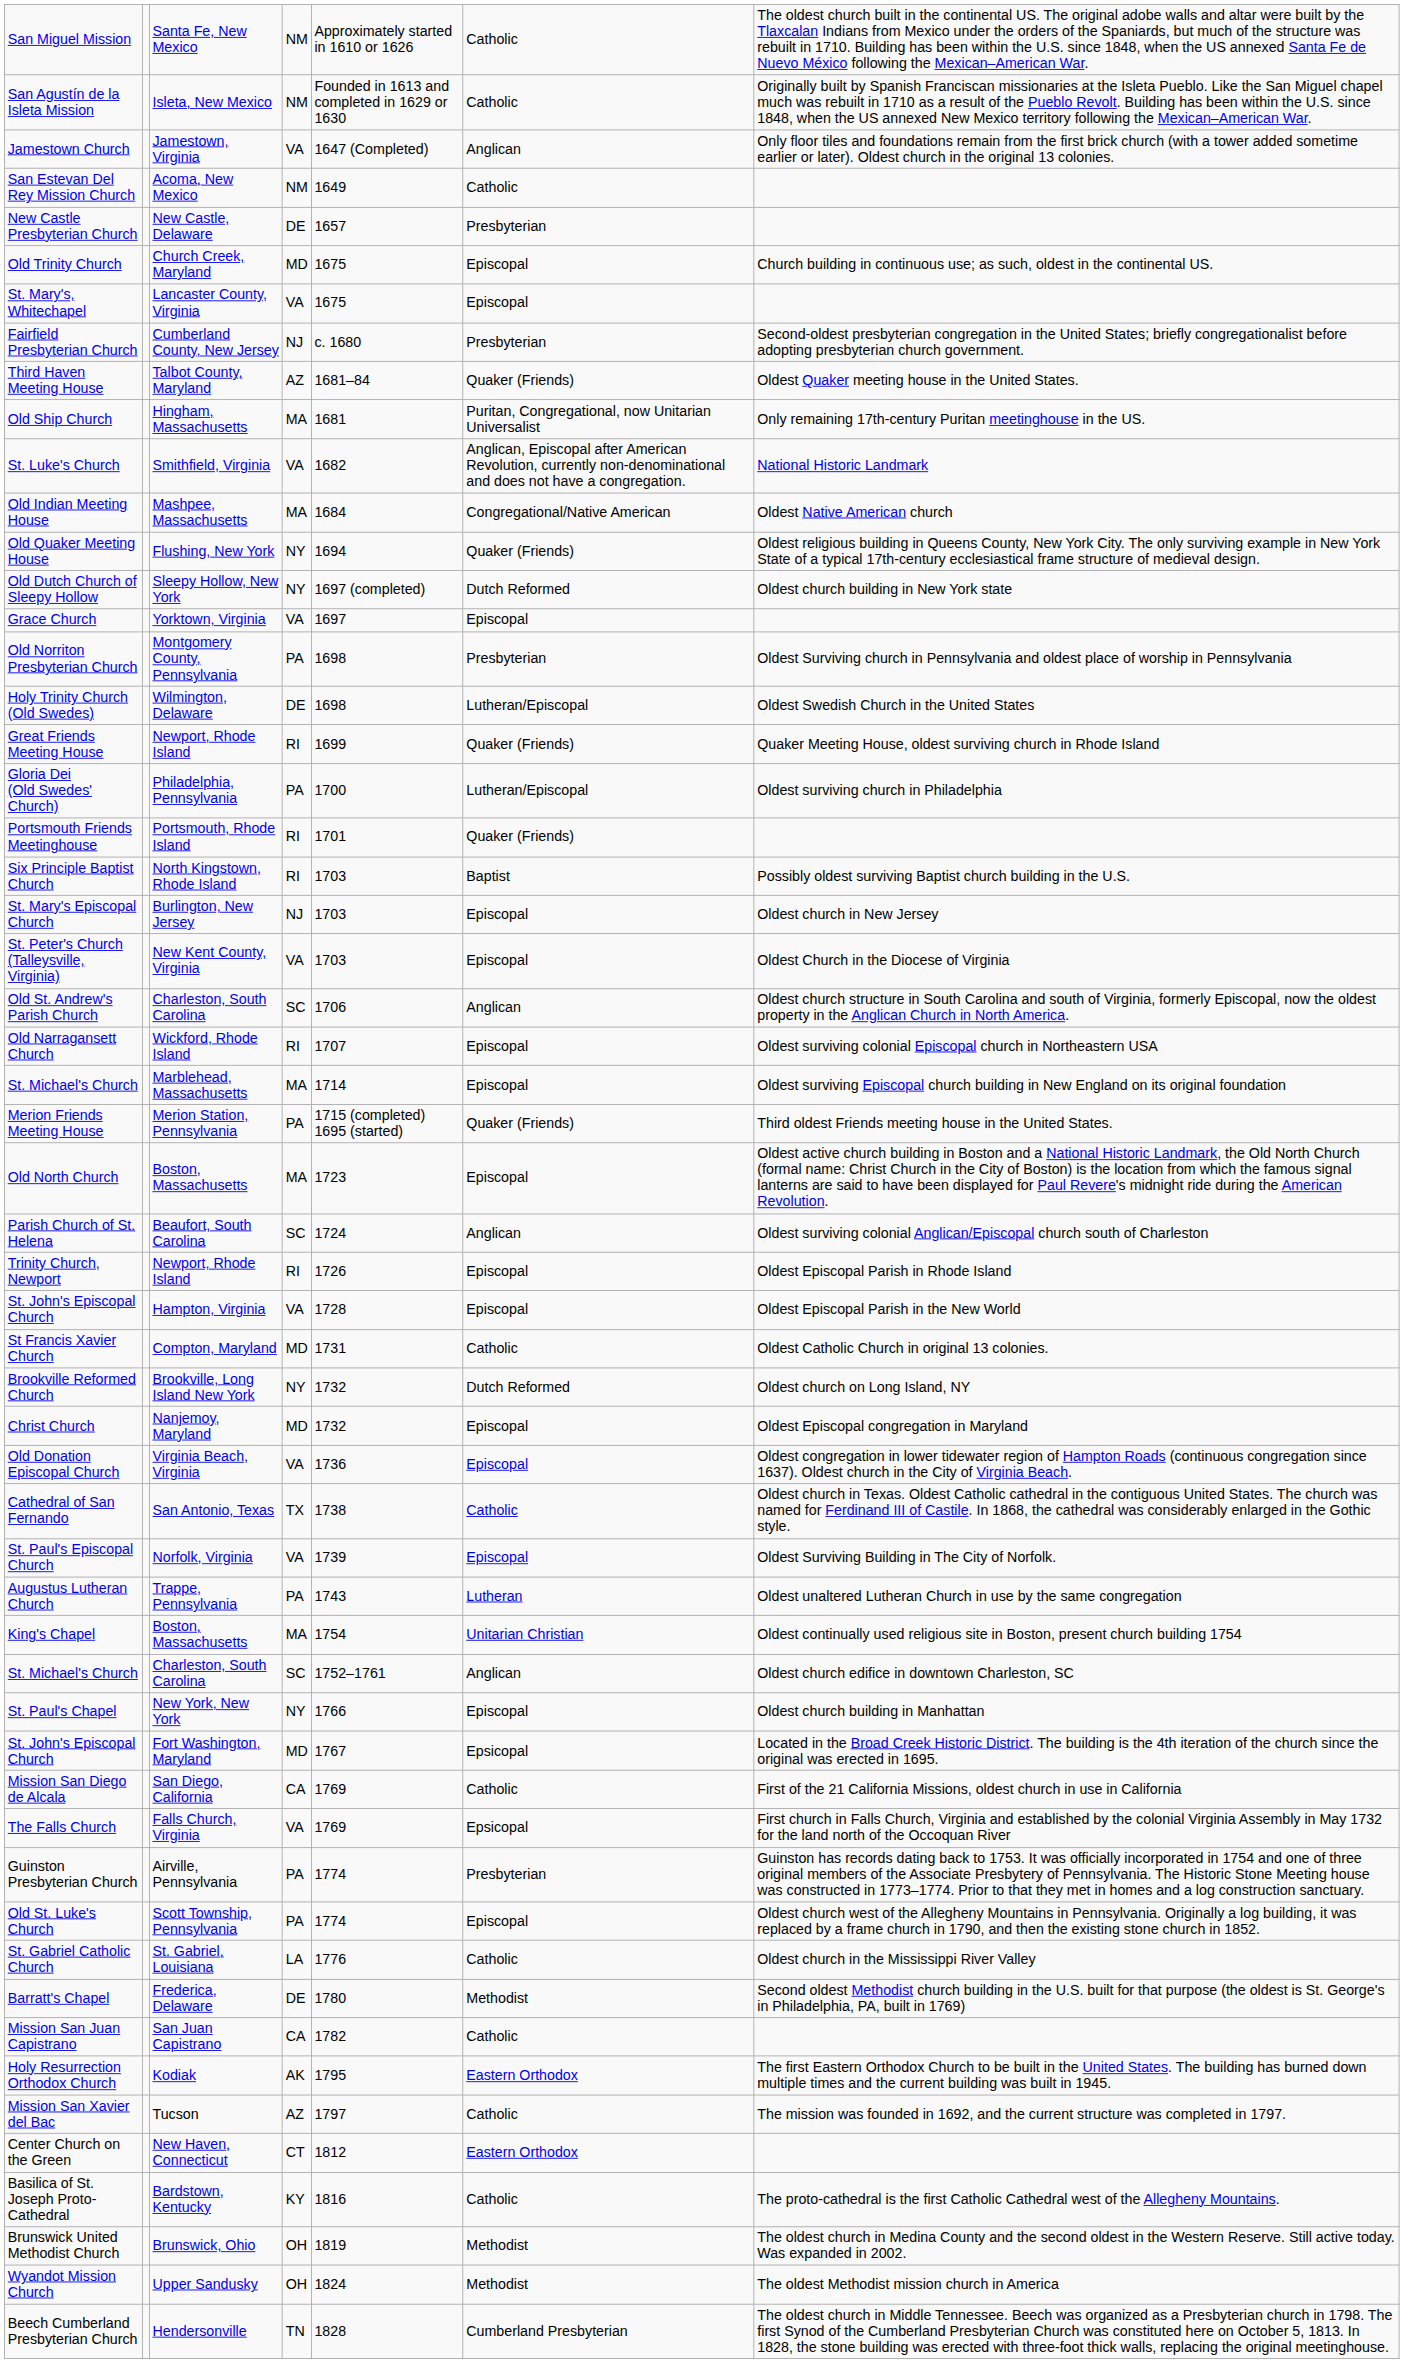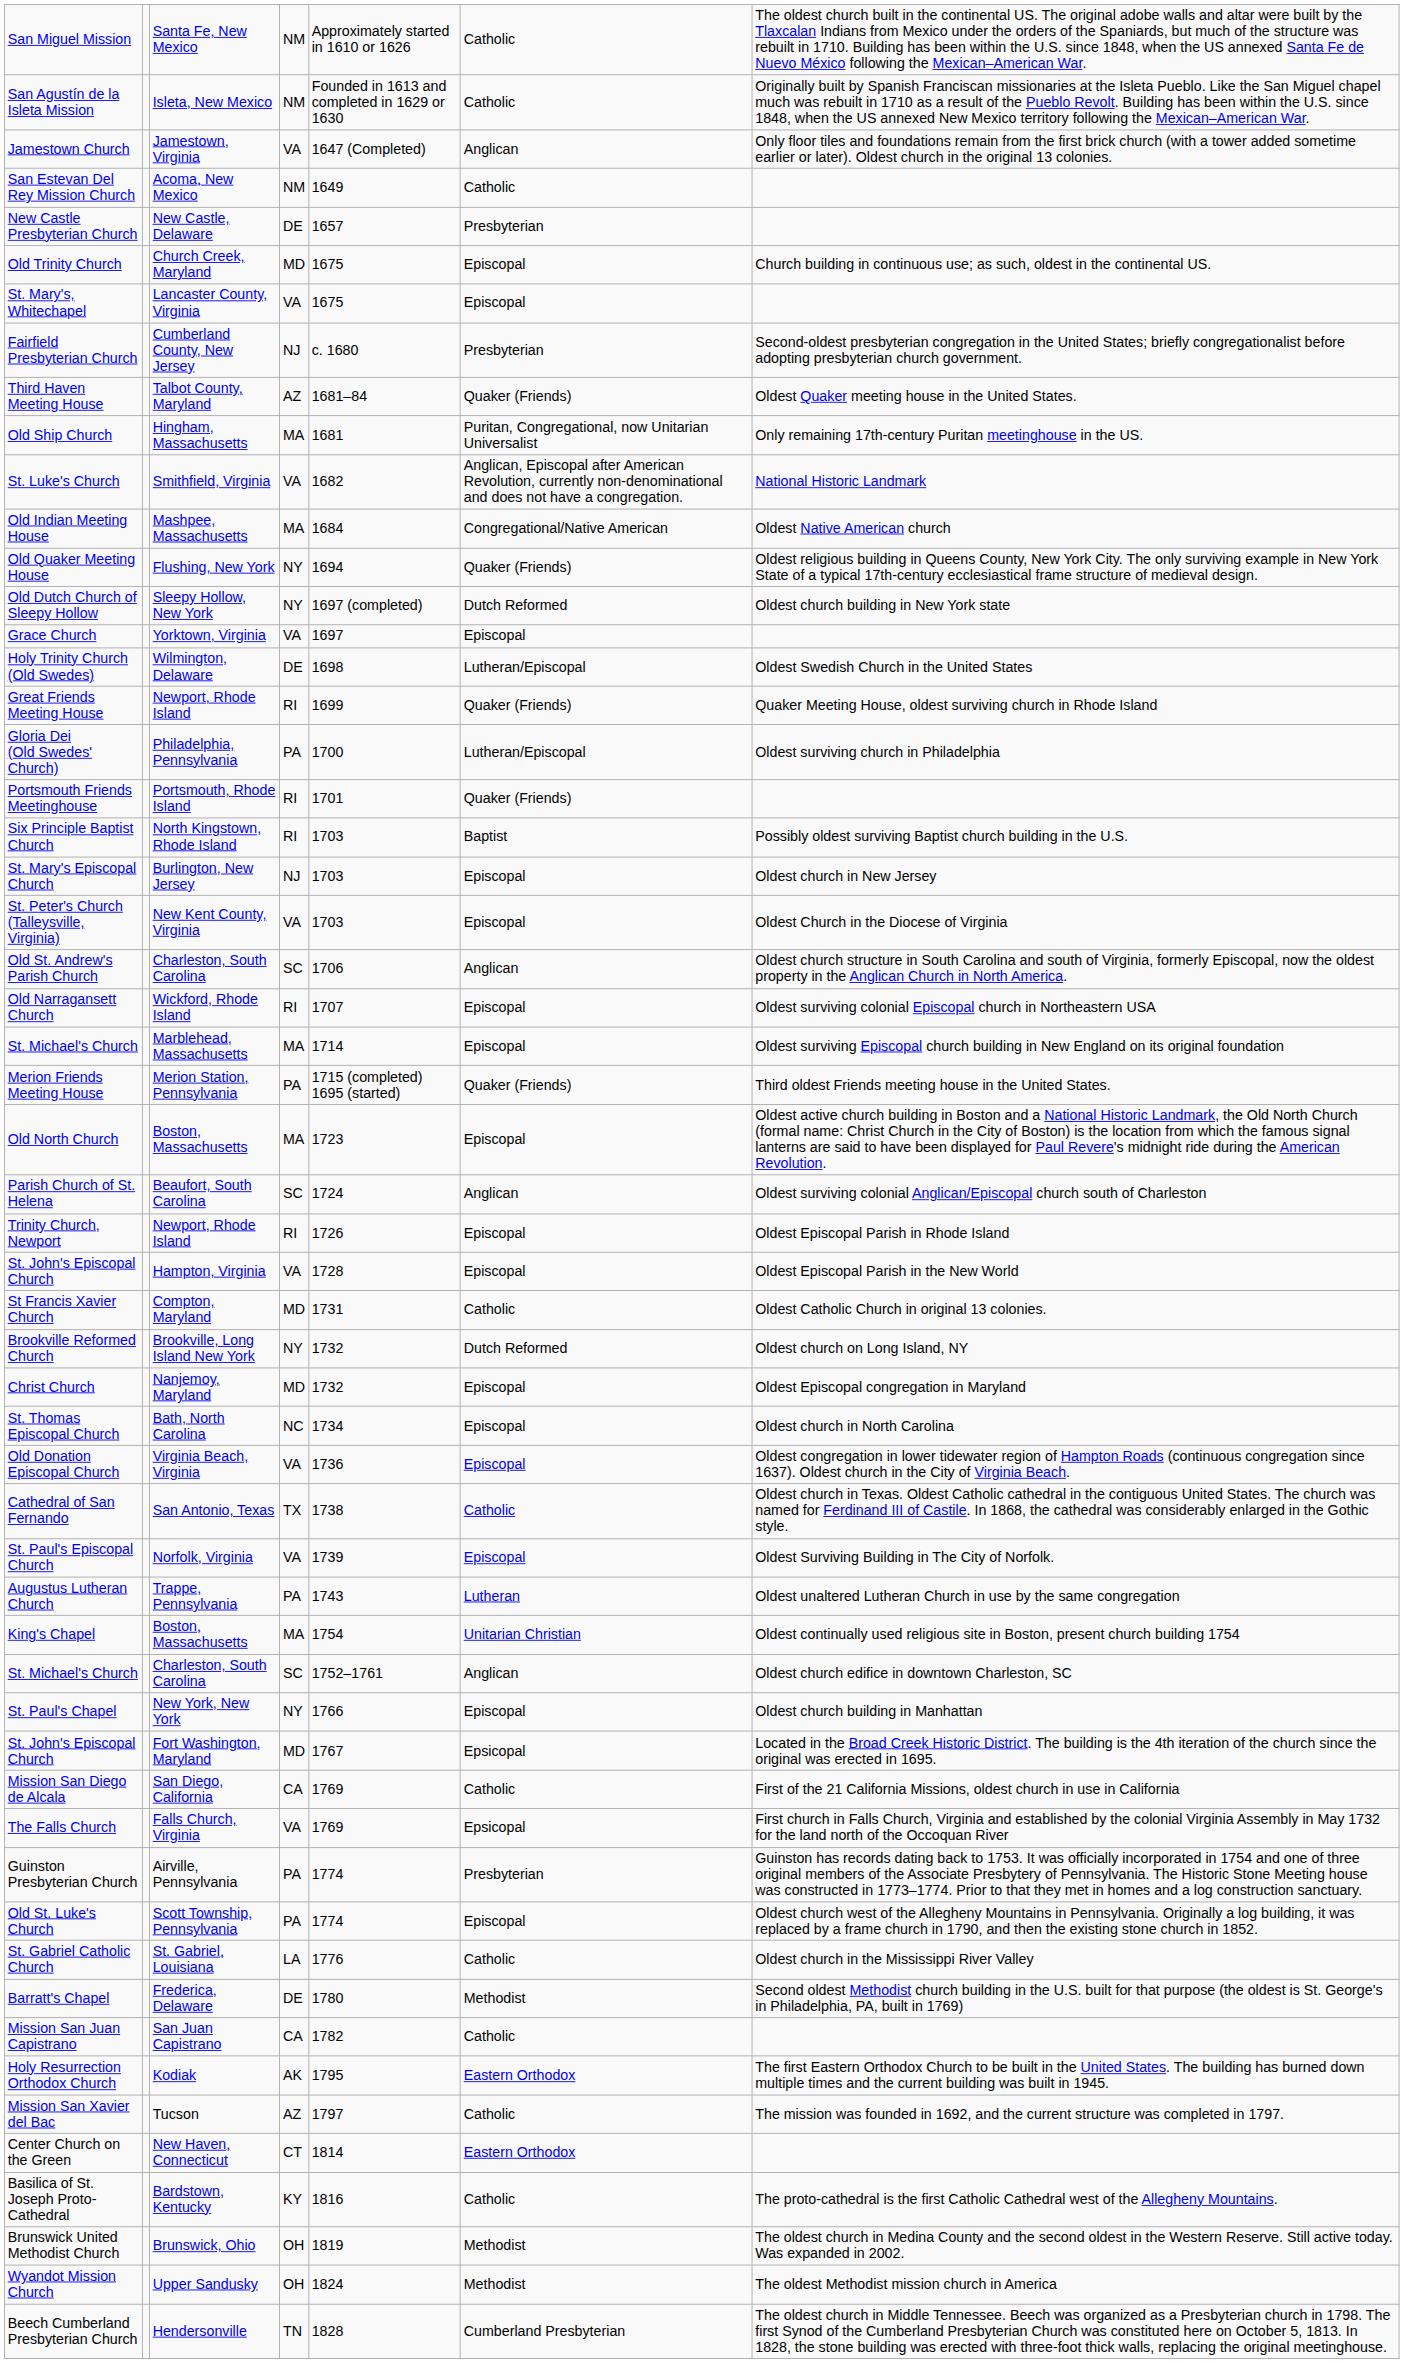- row: Old Norriton Presbyterian Church | Montgomery County, Pennsylvania | PA | 1698 | Presbyterian | Oldest Surviving church in Pennsylvania and oldest place of worship in Pennsylvania
+ row: St. Thomas Episcopal Church | Bath, North Carolina | NC | 1734 | Episcopal | Oldest church in North Carolina
Center Church on the Green | column 5: 1812 -> 1814
